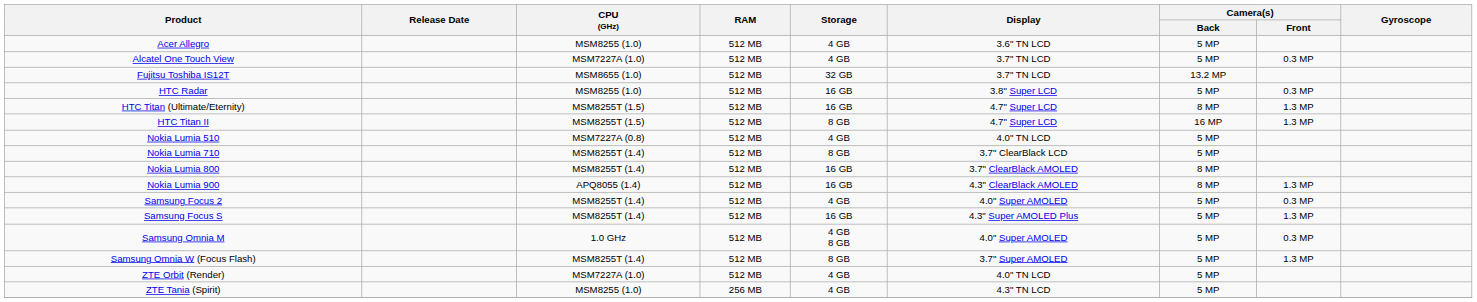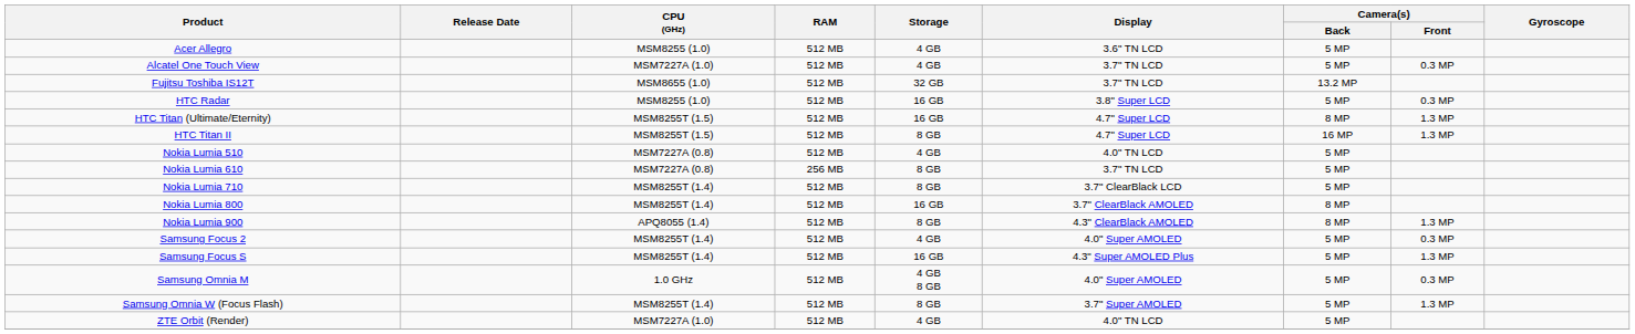+ row: Nokia Lumia 610 | MSM7227A (0.8) | 256 MB | 8 GB | 3.7" TN LCD | 5 MP
Nokia Lumia 900 | Storage: 16 GB -> 8 GB
- row: ZTE Tania (Spirit) | MSM8255 (1.0) | 256 MB | 4 GB | 4.3" TN LCD | 5 MP
